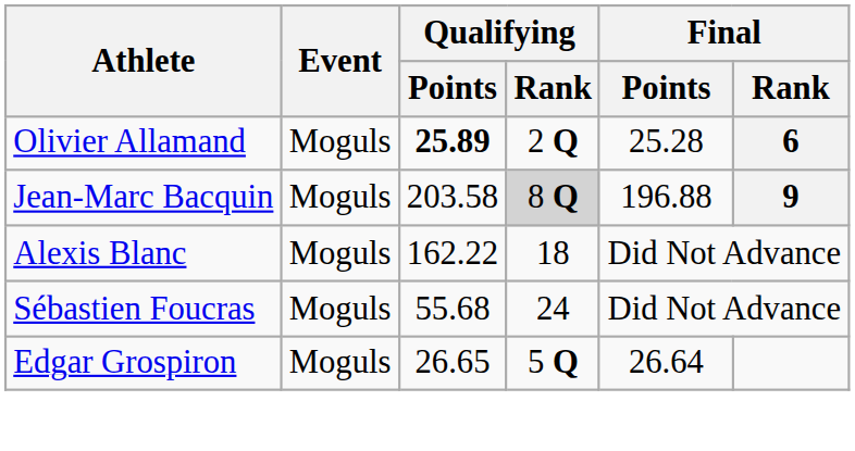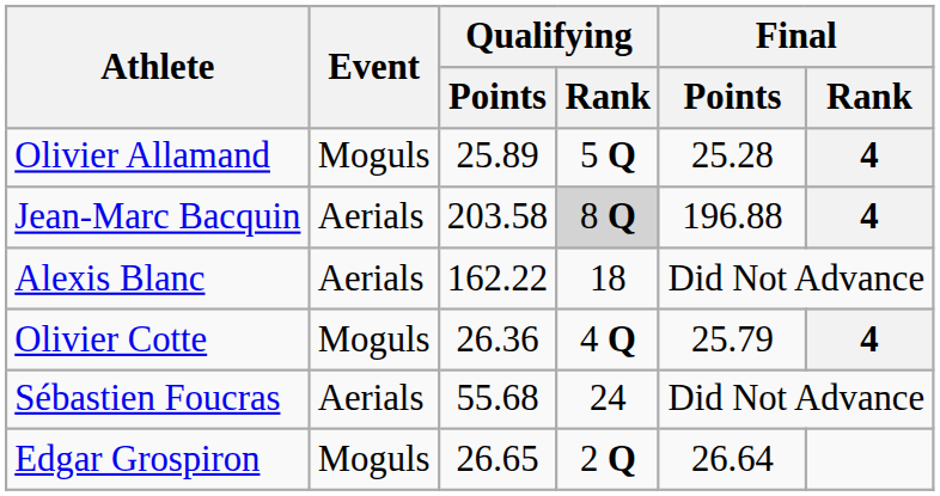Olivier Allamand | Qualifying / Points: bold -> normal
Olivier Allamand | Qualifying / Rank: 2 Q -> 5 Q
Olivier Allamand | Final / Rank: 6 -> 4
Jean-Marc Bacquin | Event: Moguls -> Aerials
Jean-Marc Bacquin | Final / Rank: 9 -> 4
Alexis Blanc | Event: Moguls -> Aerials
+ row: Olivier Cotte | Moguls | 26.36 | 4 Q | 25.79 | 4
Sébastien Foucras | Event: Moguls -> Aerials
Edgar Grospiron | Qualifying / Rank: 5 Q -> 2 Q
